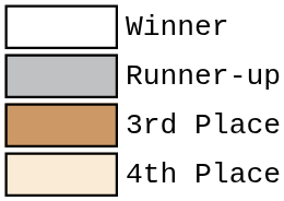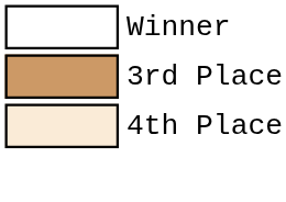- row: Runner-up
